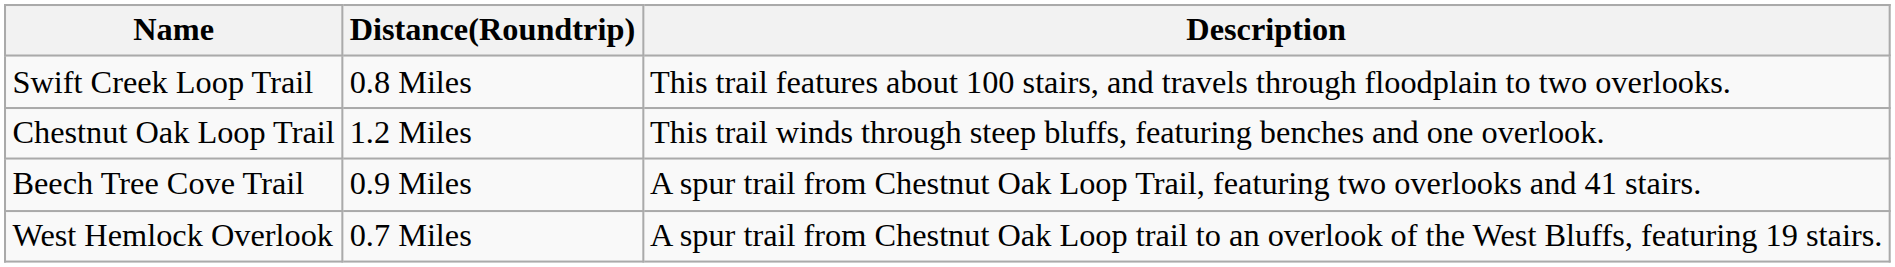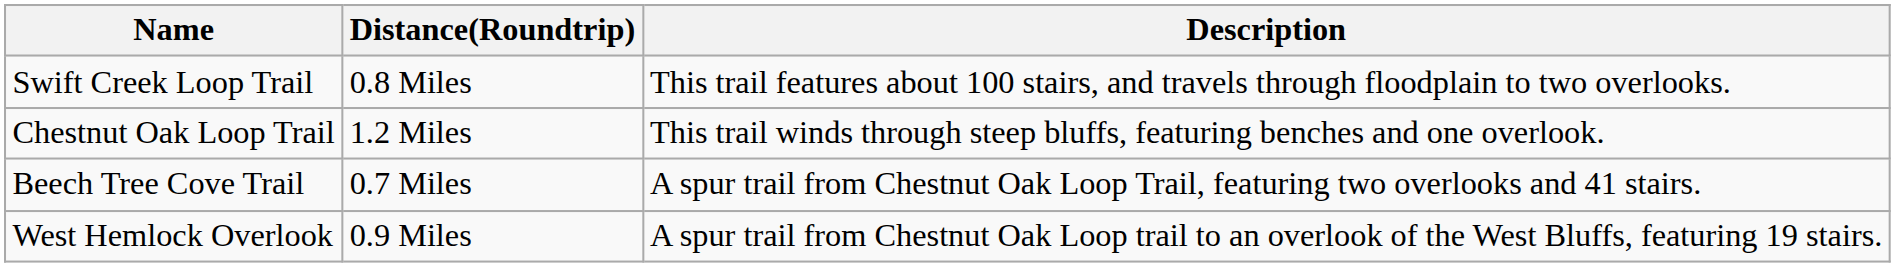Beech Tree Cove Trail | Distance(Roundtrip): 0.9 Miles -> 0.7 Miles
West Hemlock Overlook | Distance(Roundtrip): 0.7 Miles -> 0.9 Miles
